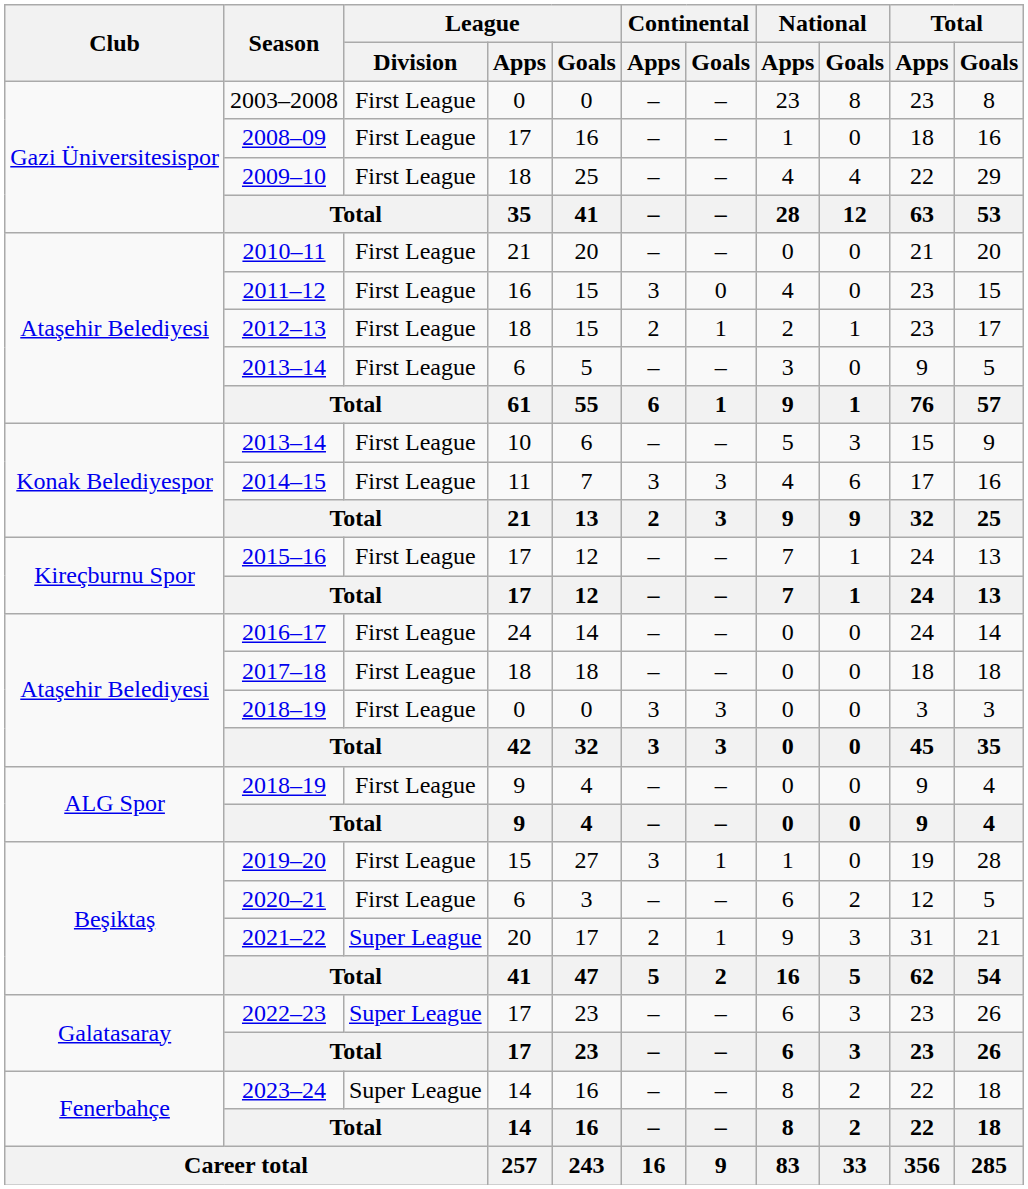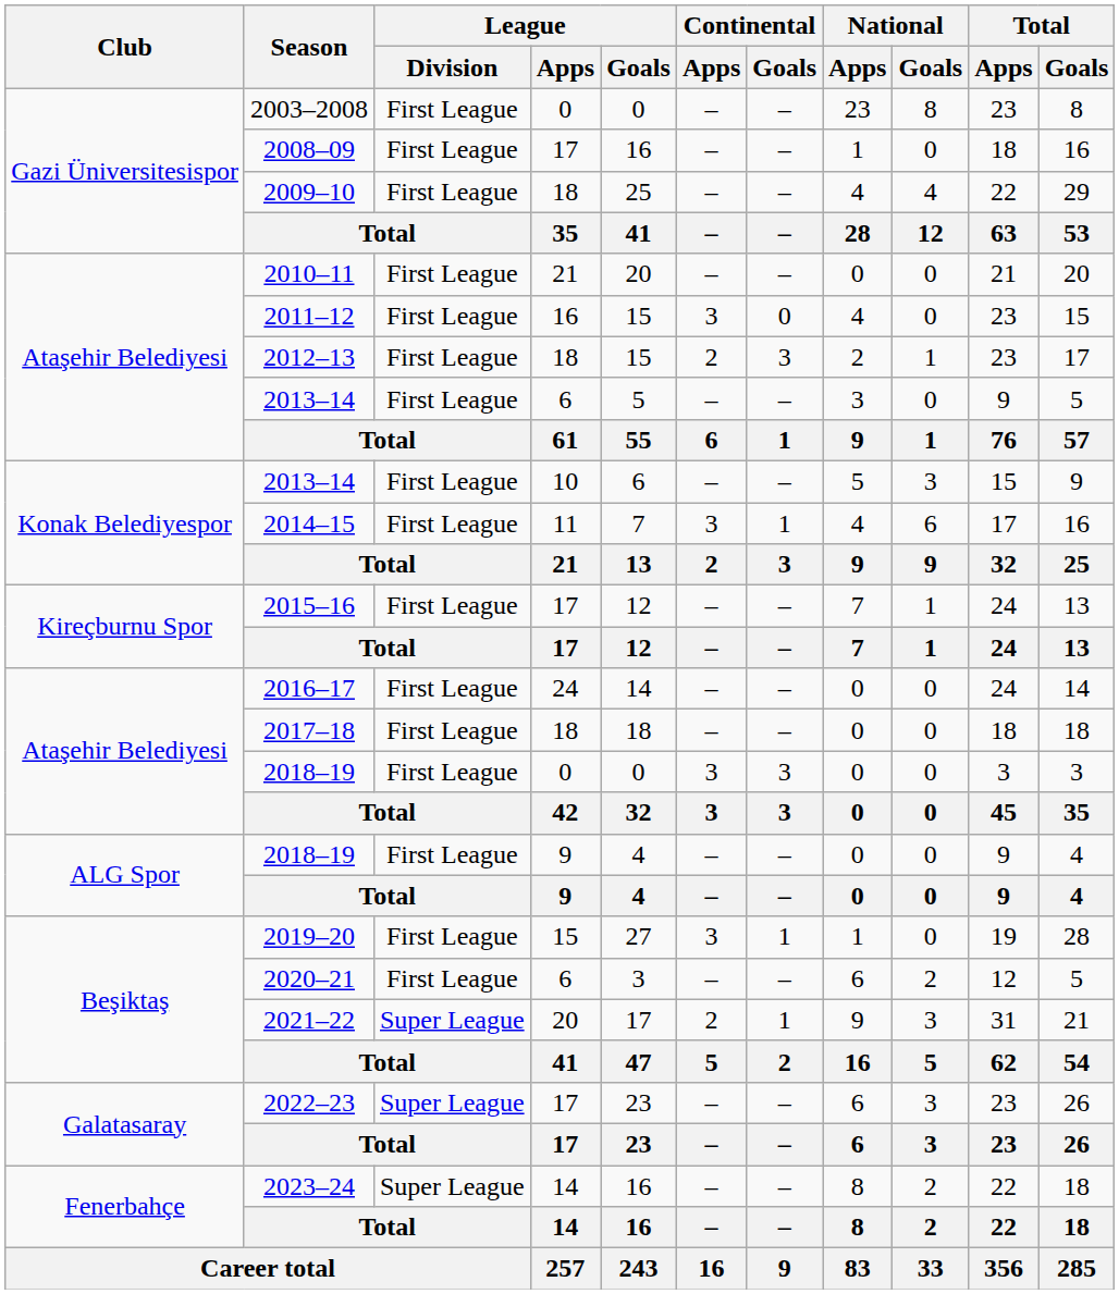2012–13 | Continental / Goals: 1 -> 3
2014–15 | Continental / Goals: 3 -> 1
